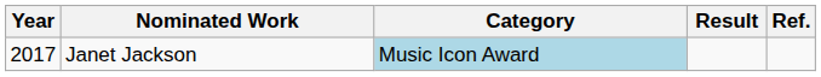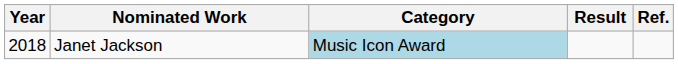Janet Jackson | Year: 2017 -> 2018
